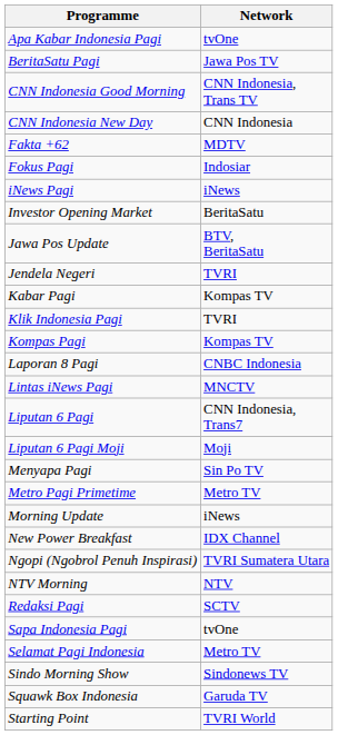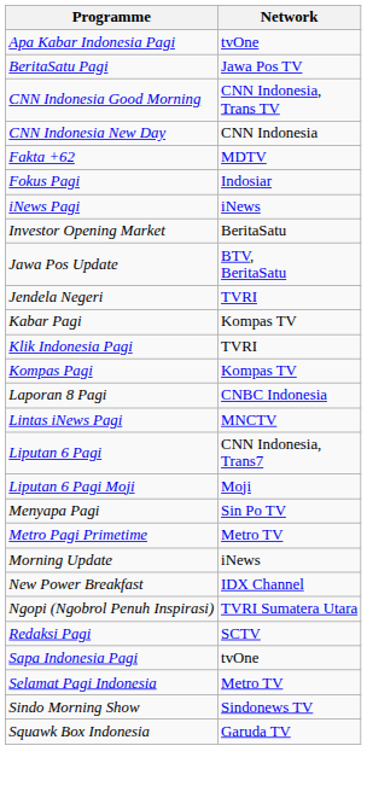- row: NTV Morning | NTV
- row: Starting Point | TVRI World
